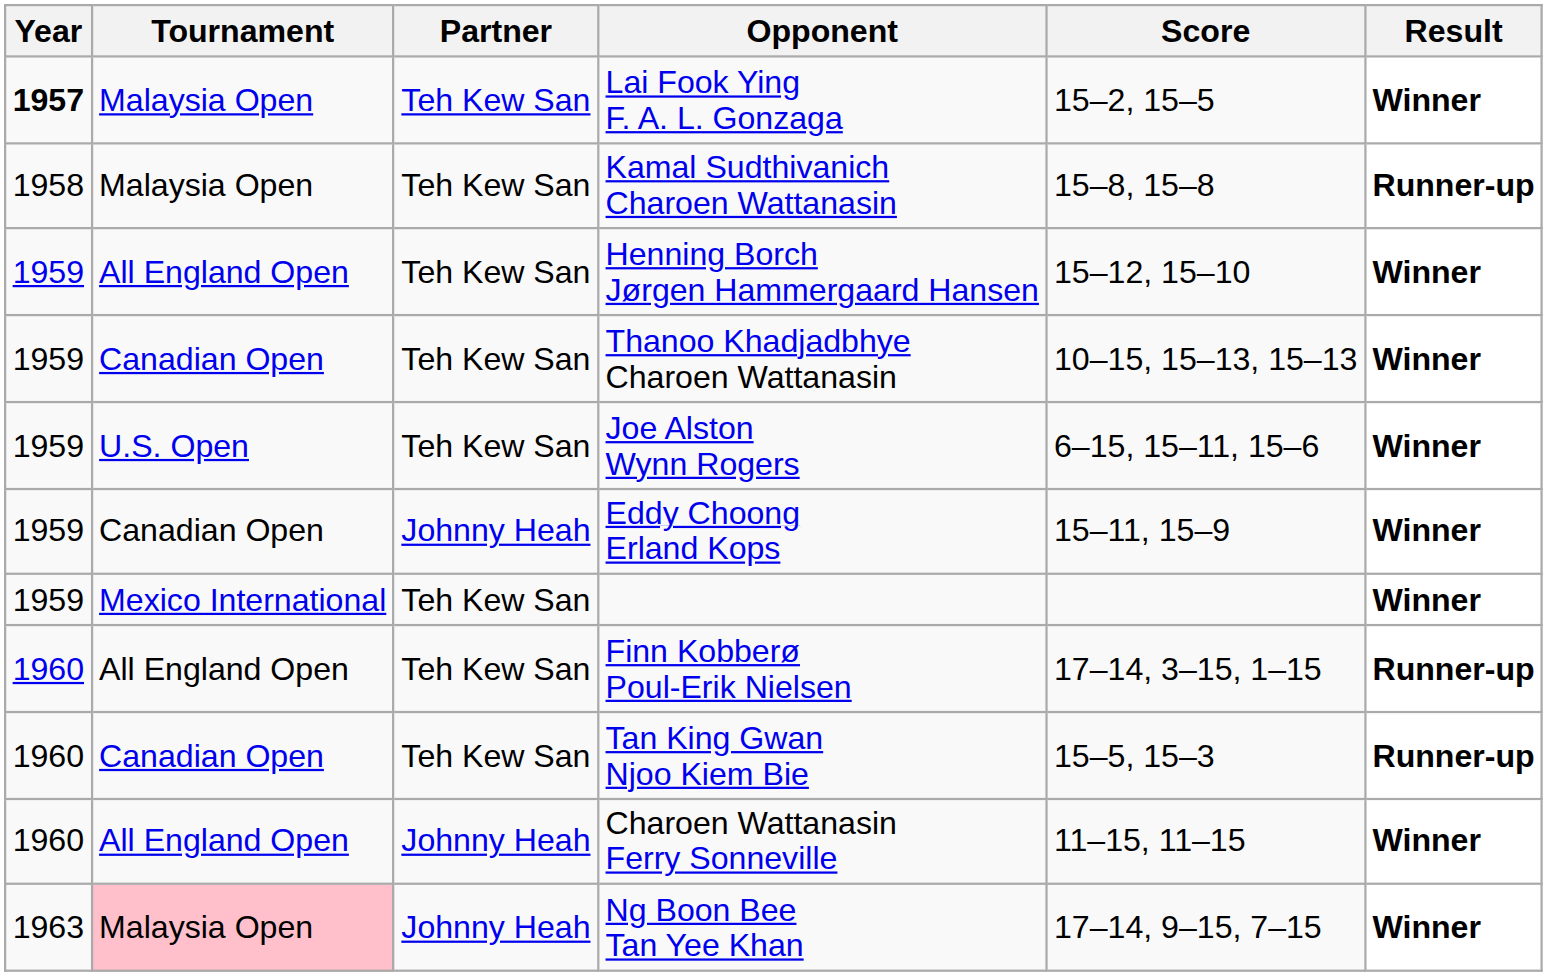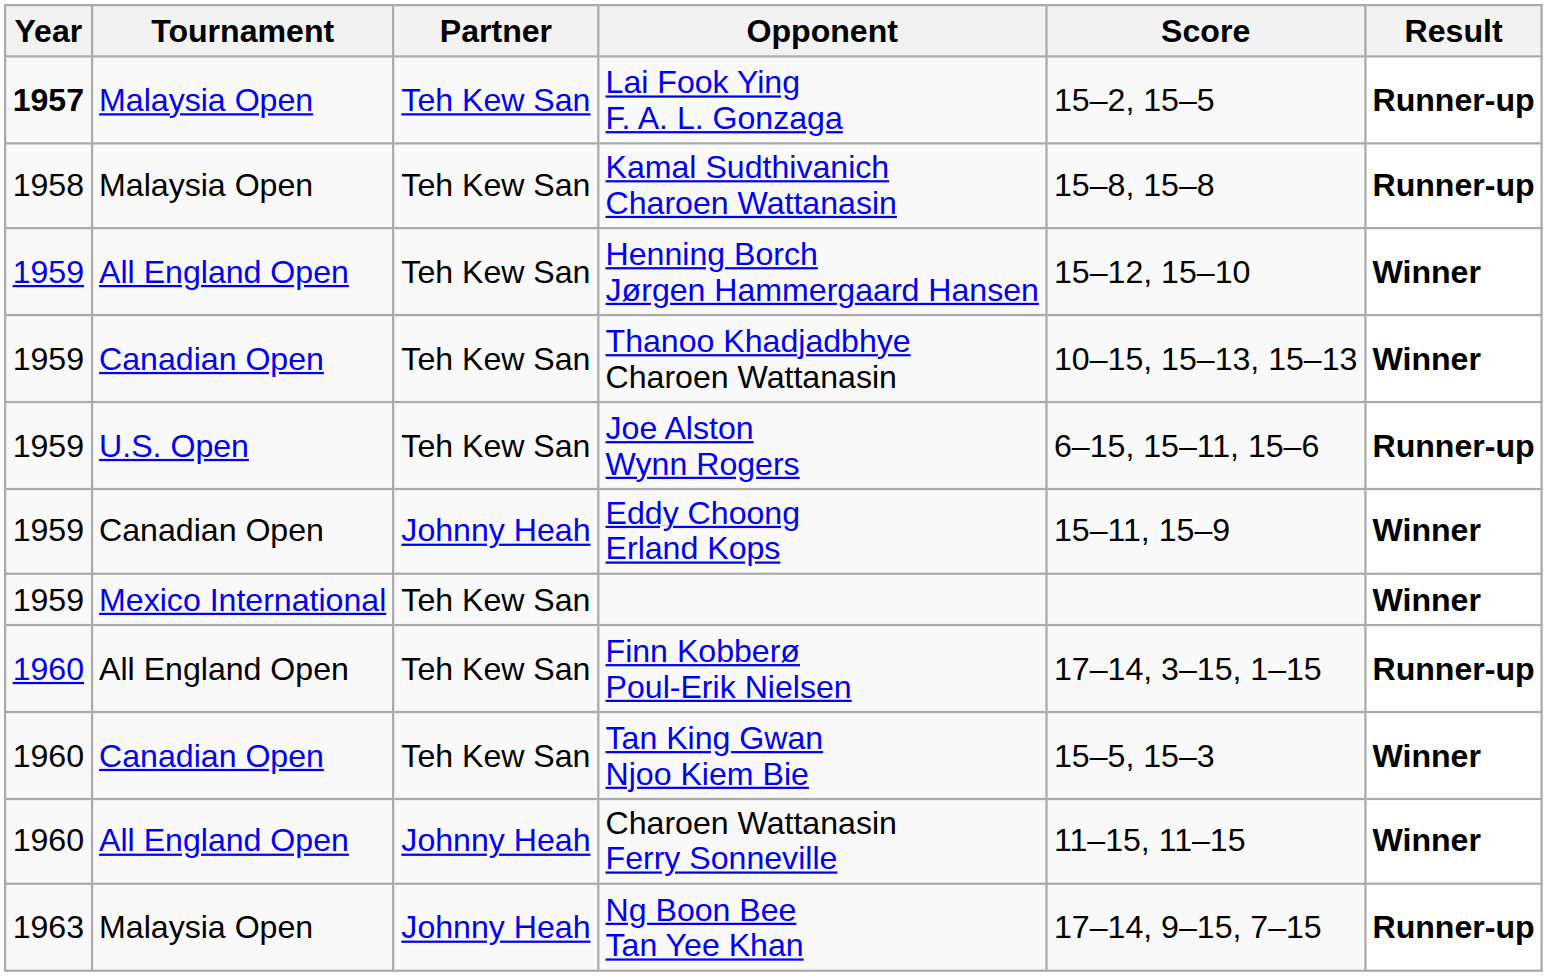Lai Fook Ying F. A. L. Gonzaga | Result: Winner -> Runner-up
Joe Alston Wynn Rogers | Result: Winner -> Runner-up
Tan King Gwan Njoo Kiem Bie | Result: Runner-up -> Winner
Ng Boon Bee Tan Yee Khan | Tournament: pink background -> no background
Ng Boon Bee Tan Yee Khan | Result: Winner -> Runner-up
